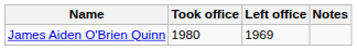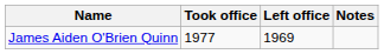James Aiden O'Brien Quinn | Took office: 1980 -> 1977
